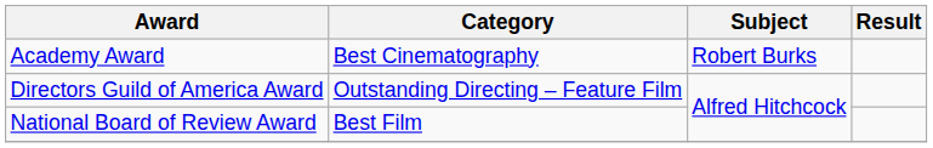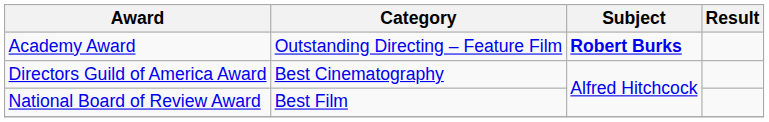Academy Award | Category: Best Cinematography -> Outstanding Directing – Feature Film
Academy Award | Subject: normal -> bold
Directors Guild of America Award | Category: Outstanding Directing – Feature Film -> Best Cinematography
